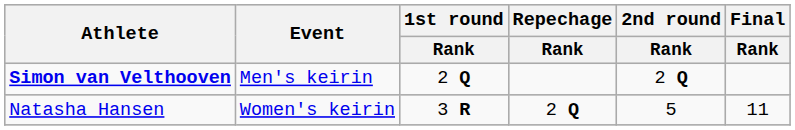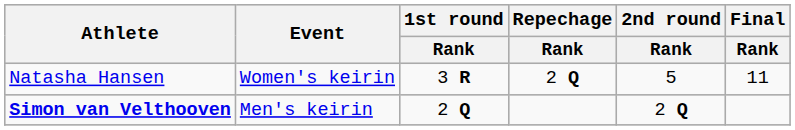rows swapped: Simon van Velthooven <-> Natasha Hansen
